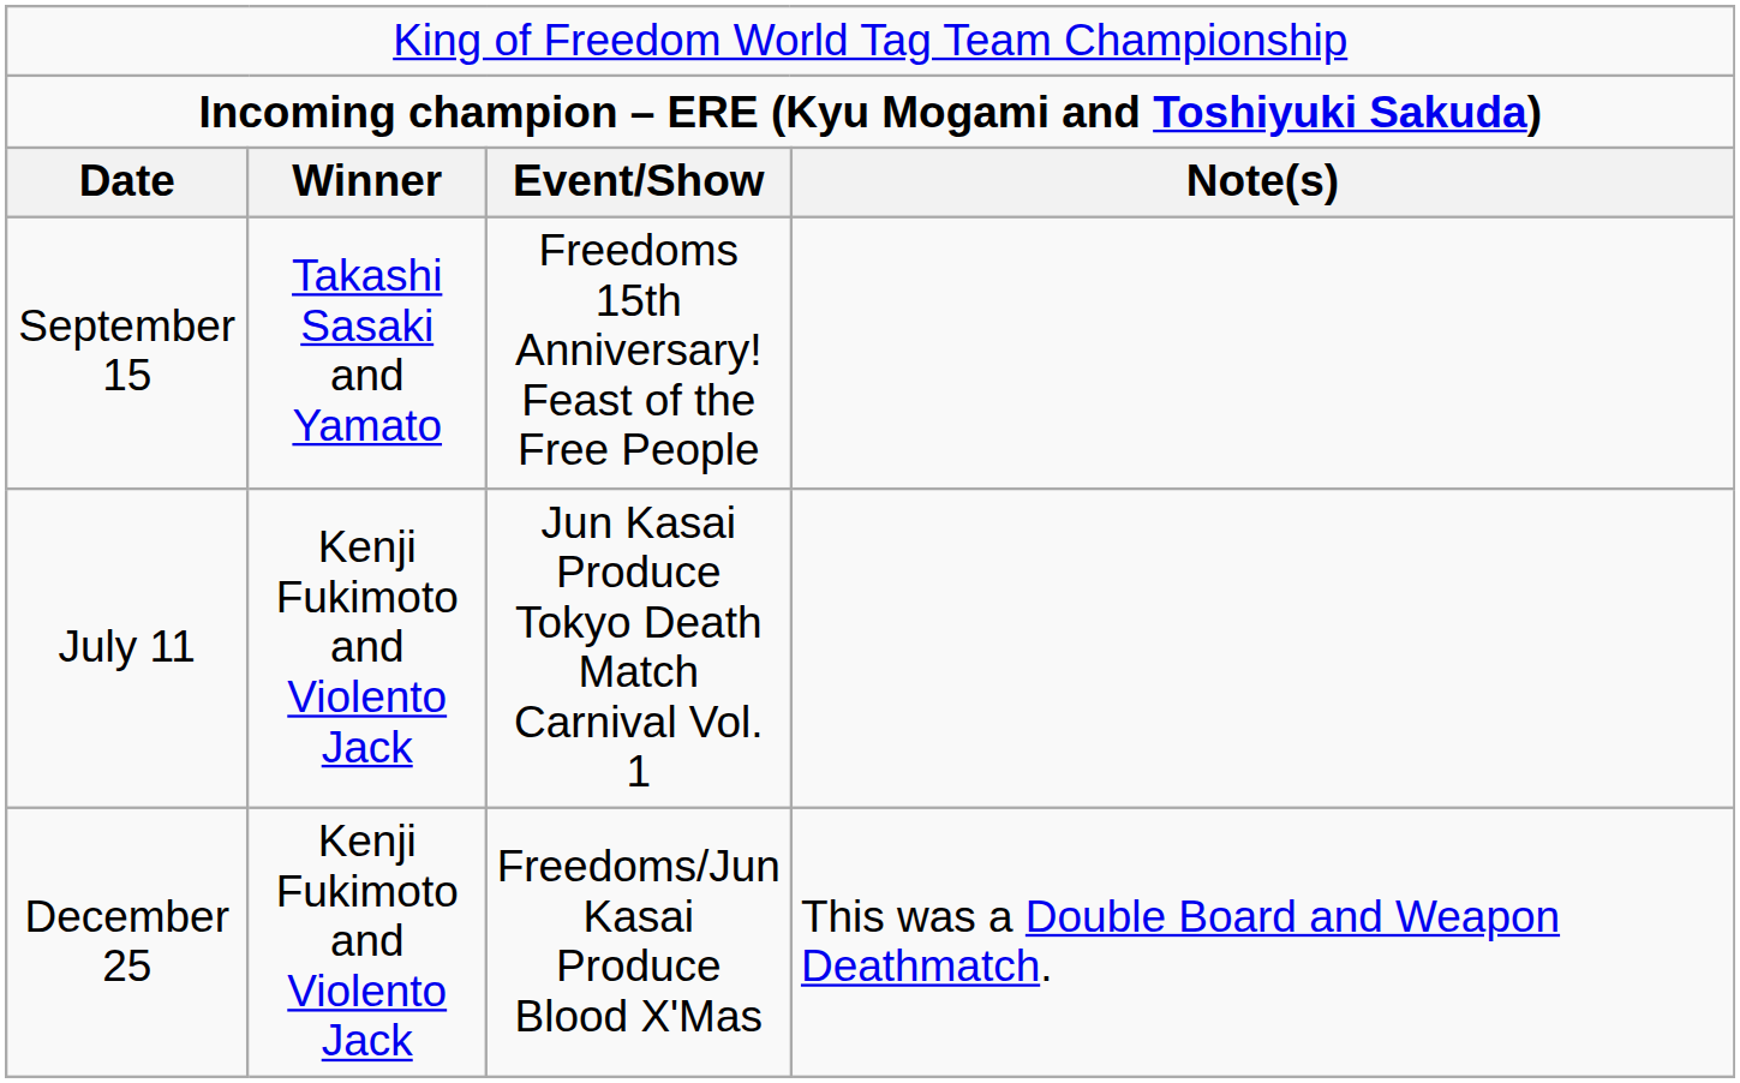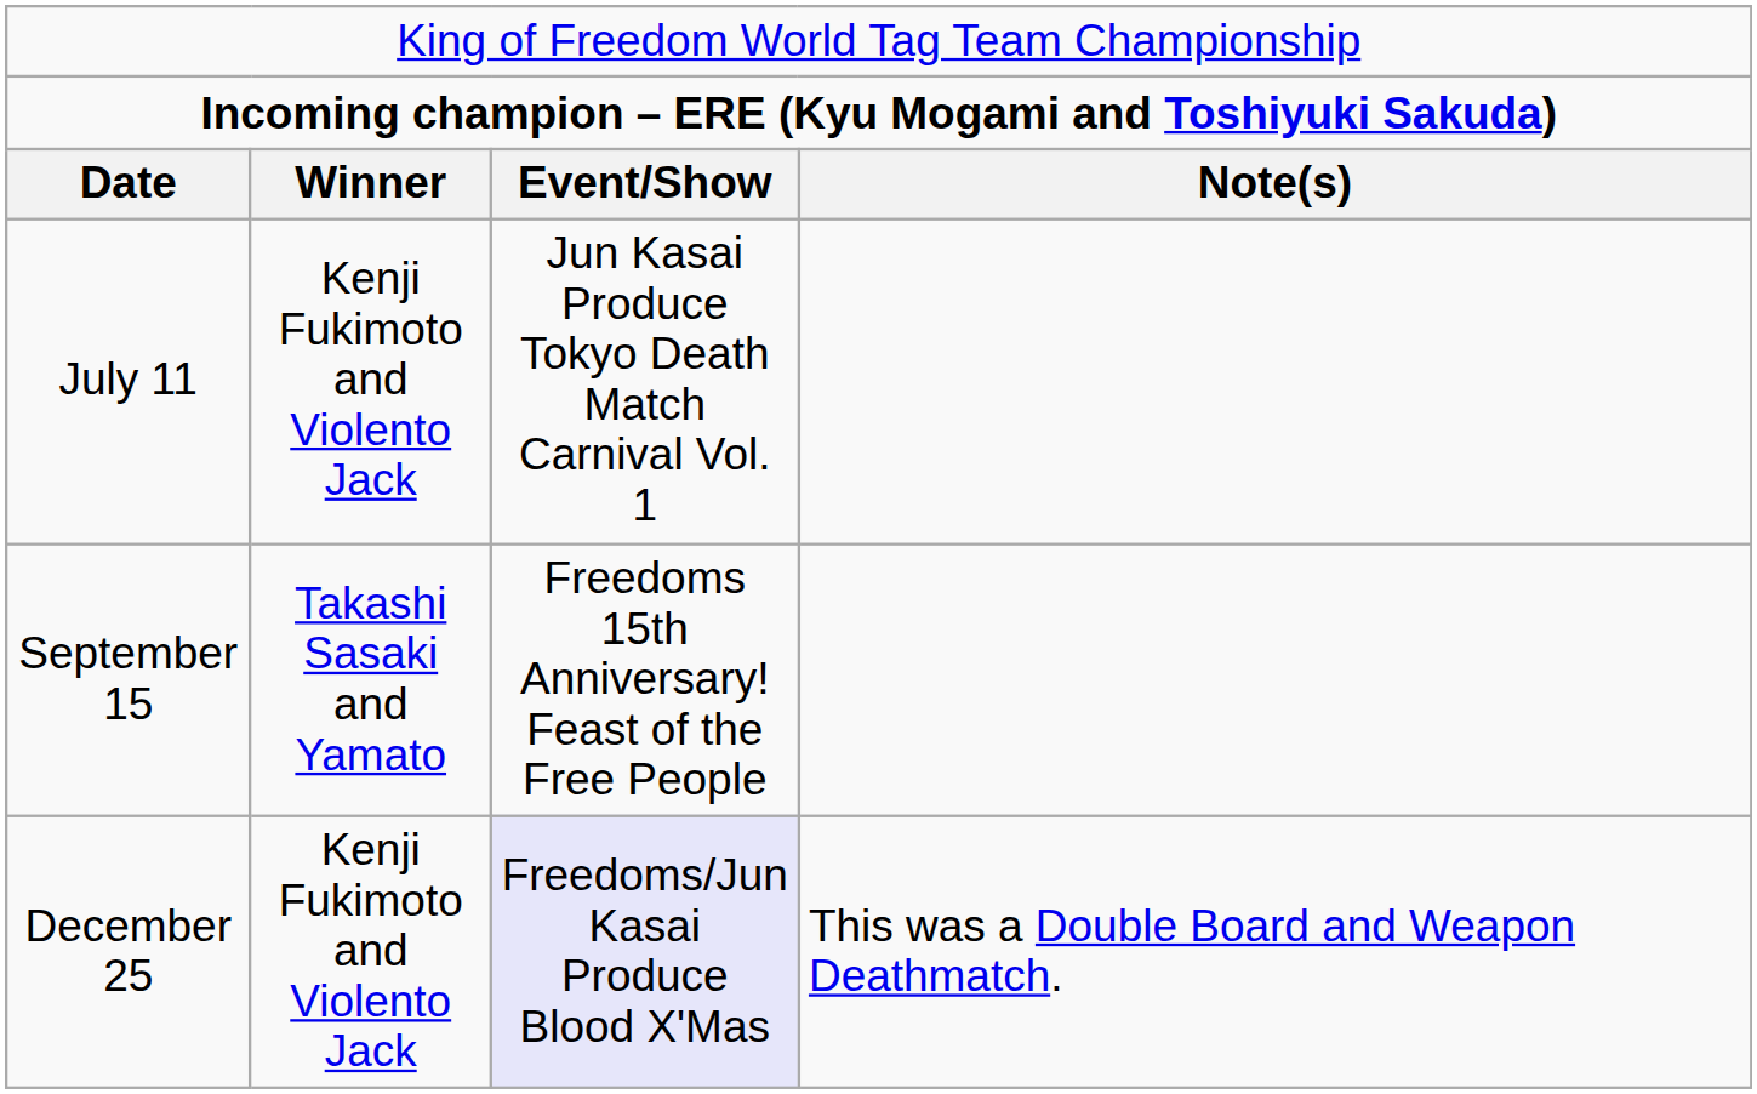rows swapped: July 11 <-> September 15
December 25 | column 3: no background -> lavender background
